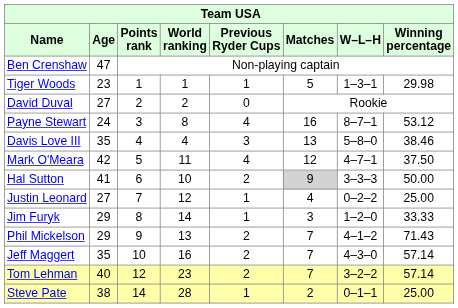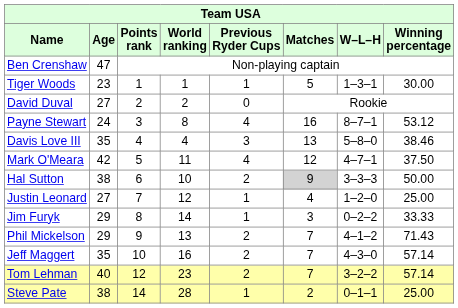Tiger Woods | Winning percentage: 29.98 -> 30.00
Hal Sutton | Age: 41 -> 38
Justin Leonard | W–L–H: 0–2–2 -> 1–2–0
Jim Furyk | W–L–H: 1–2–0 -> 0–2–2
